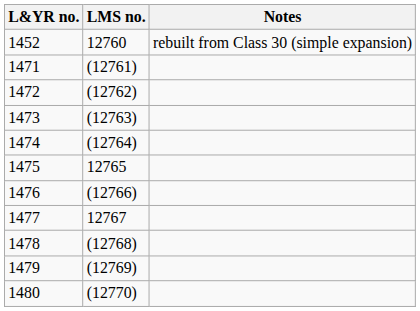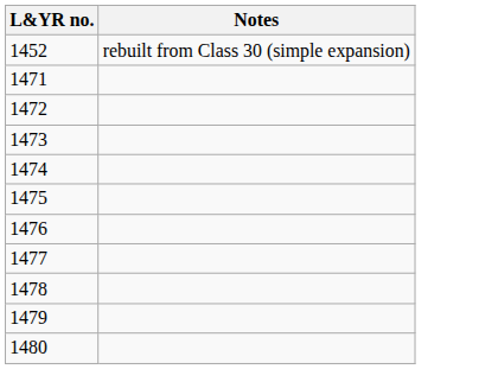- column: LMS no. | 12760 | (12761) | (12762) | (12763) | (12764) | 12765 | (12766) | 12767 | (12768) | (12769) | (12770)
